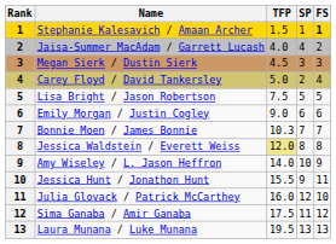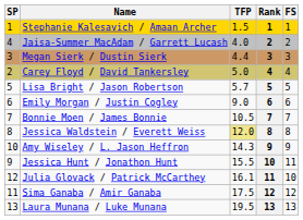columns swapped: Rank <-> SP
Stephanie Kalesavich / Amaan Archer | FS: bold -> normal
Megan Sierk / Dustin Sierk | TFP: 4.5 -> 4.4
Lisa Bright / Jason Robertson | TFP: 7.5 -> 5.7
Bonnie Moen / James Bonnie | TFP: 10.3 -> 10.5
Amy Wiseley / L. Jason Heffron | TFP: 14.0 -> 14.3
Julia Glovack / Patrick McCarthey | TFP: 16.0 -> 16.1
